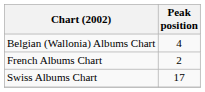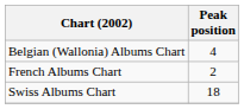Swiss Albums Chart | Peak position: 17 -> 18
